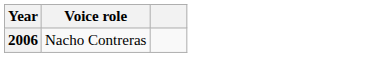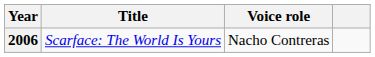+ column: Title | Scarface: The World Is Yours
